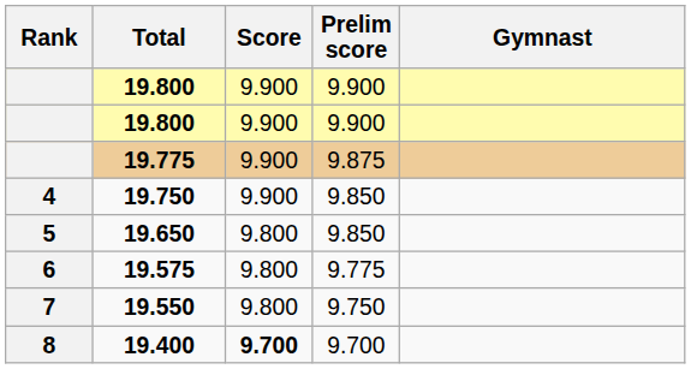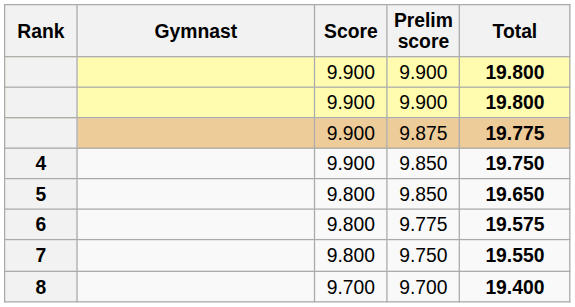columns swapped: Gymnast <-> Total
8 | Score: bold -> normal
